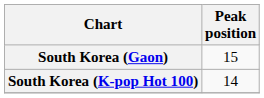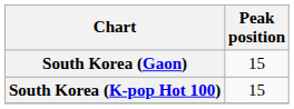South Korea (K-pop Hot 100) | Peak position: 14 -> 15
